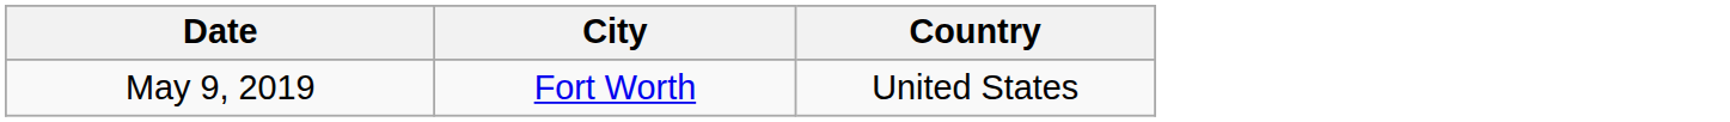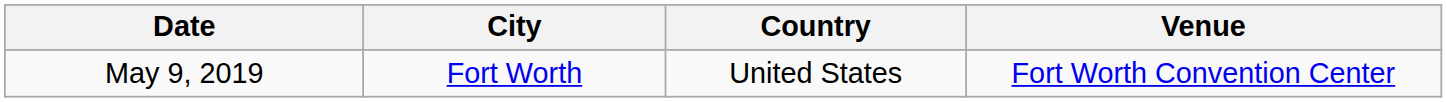+ column: Venue | Fort Worth Convention Center
